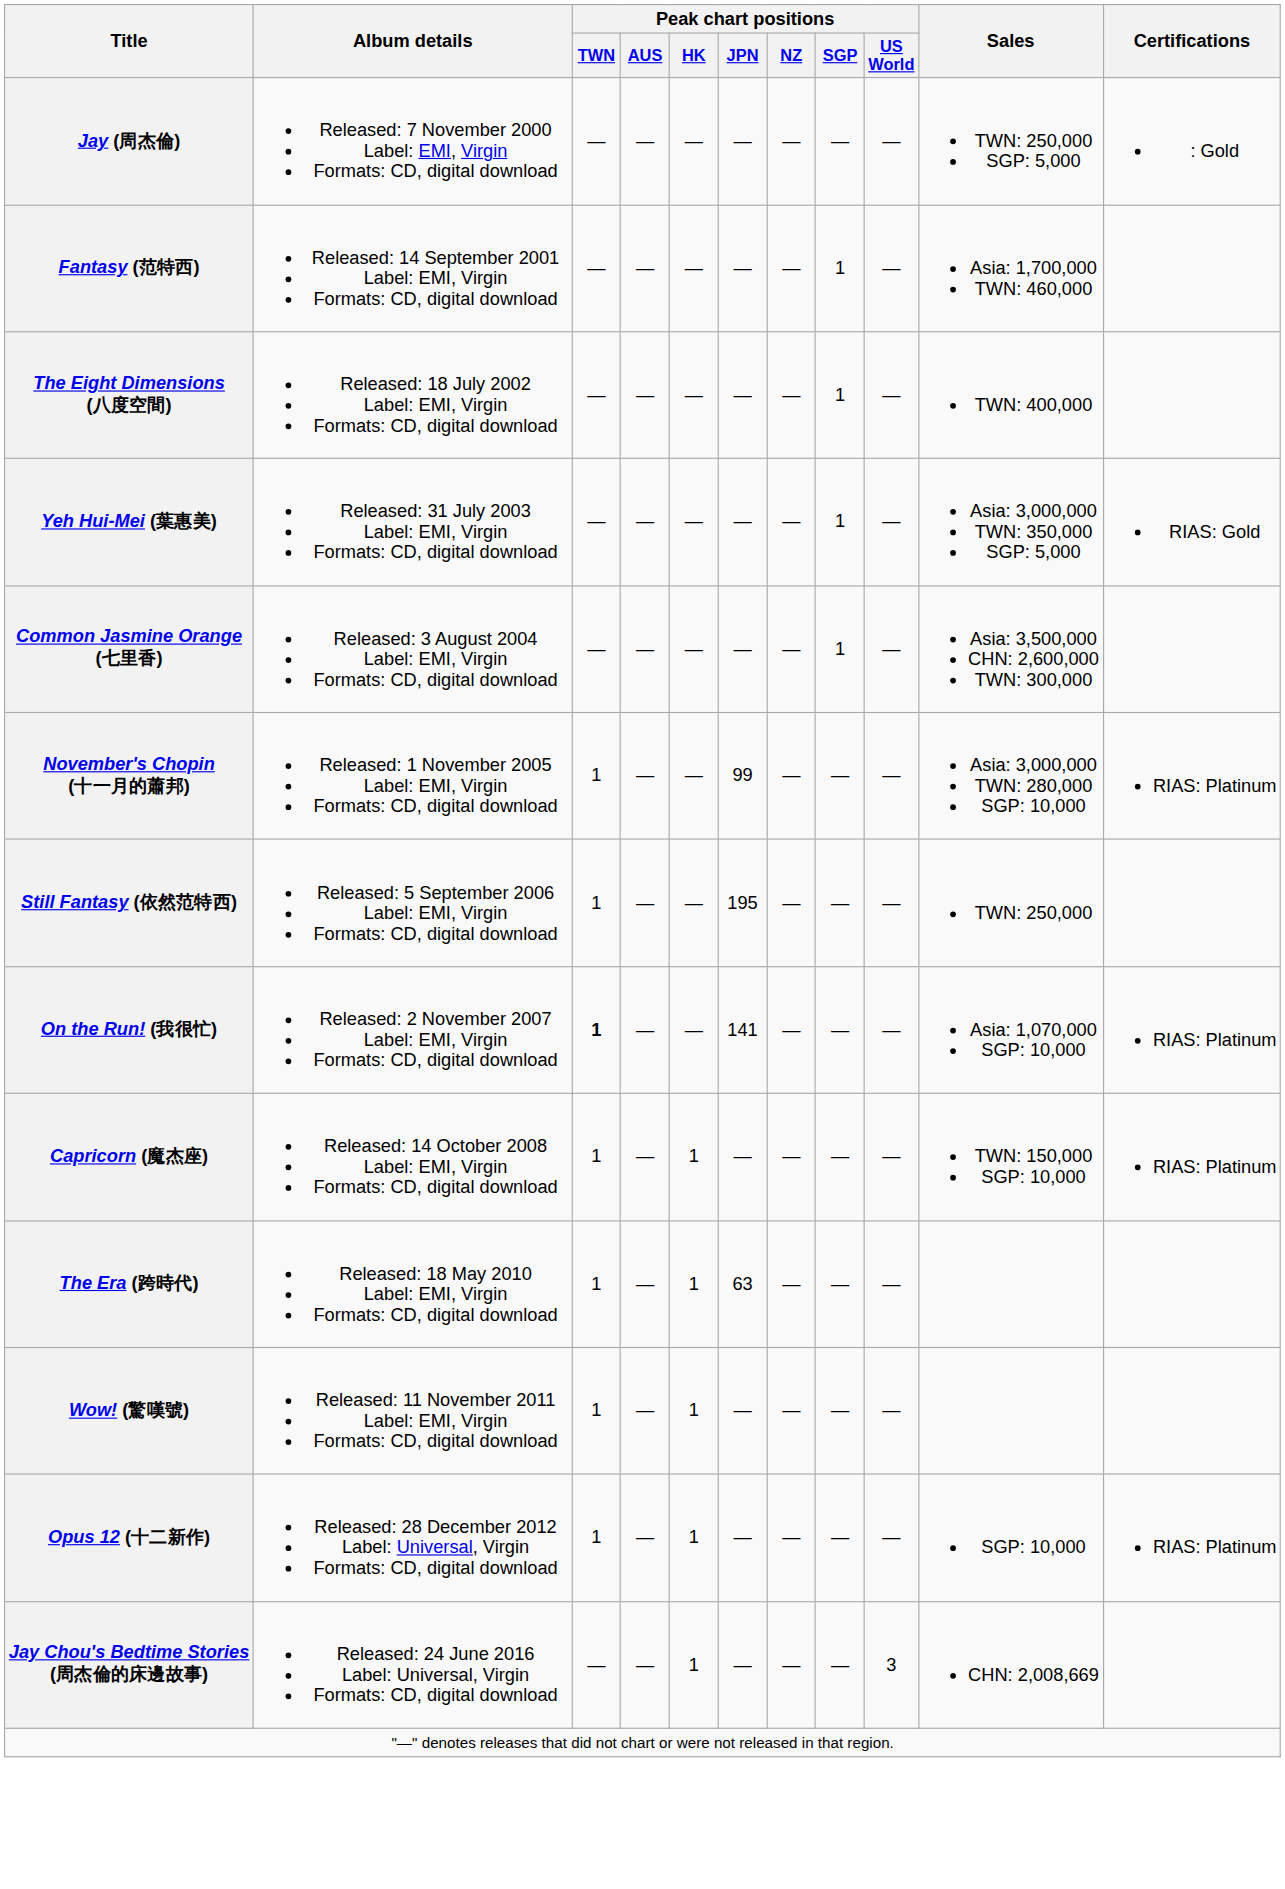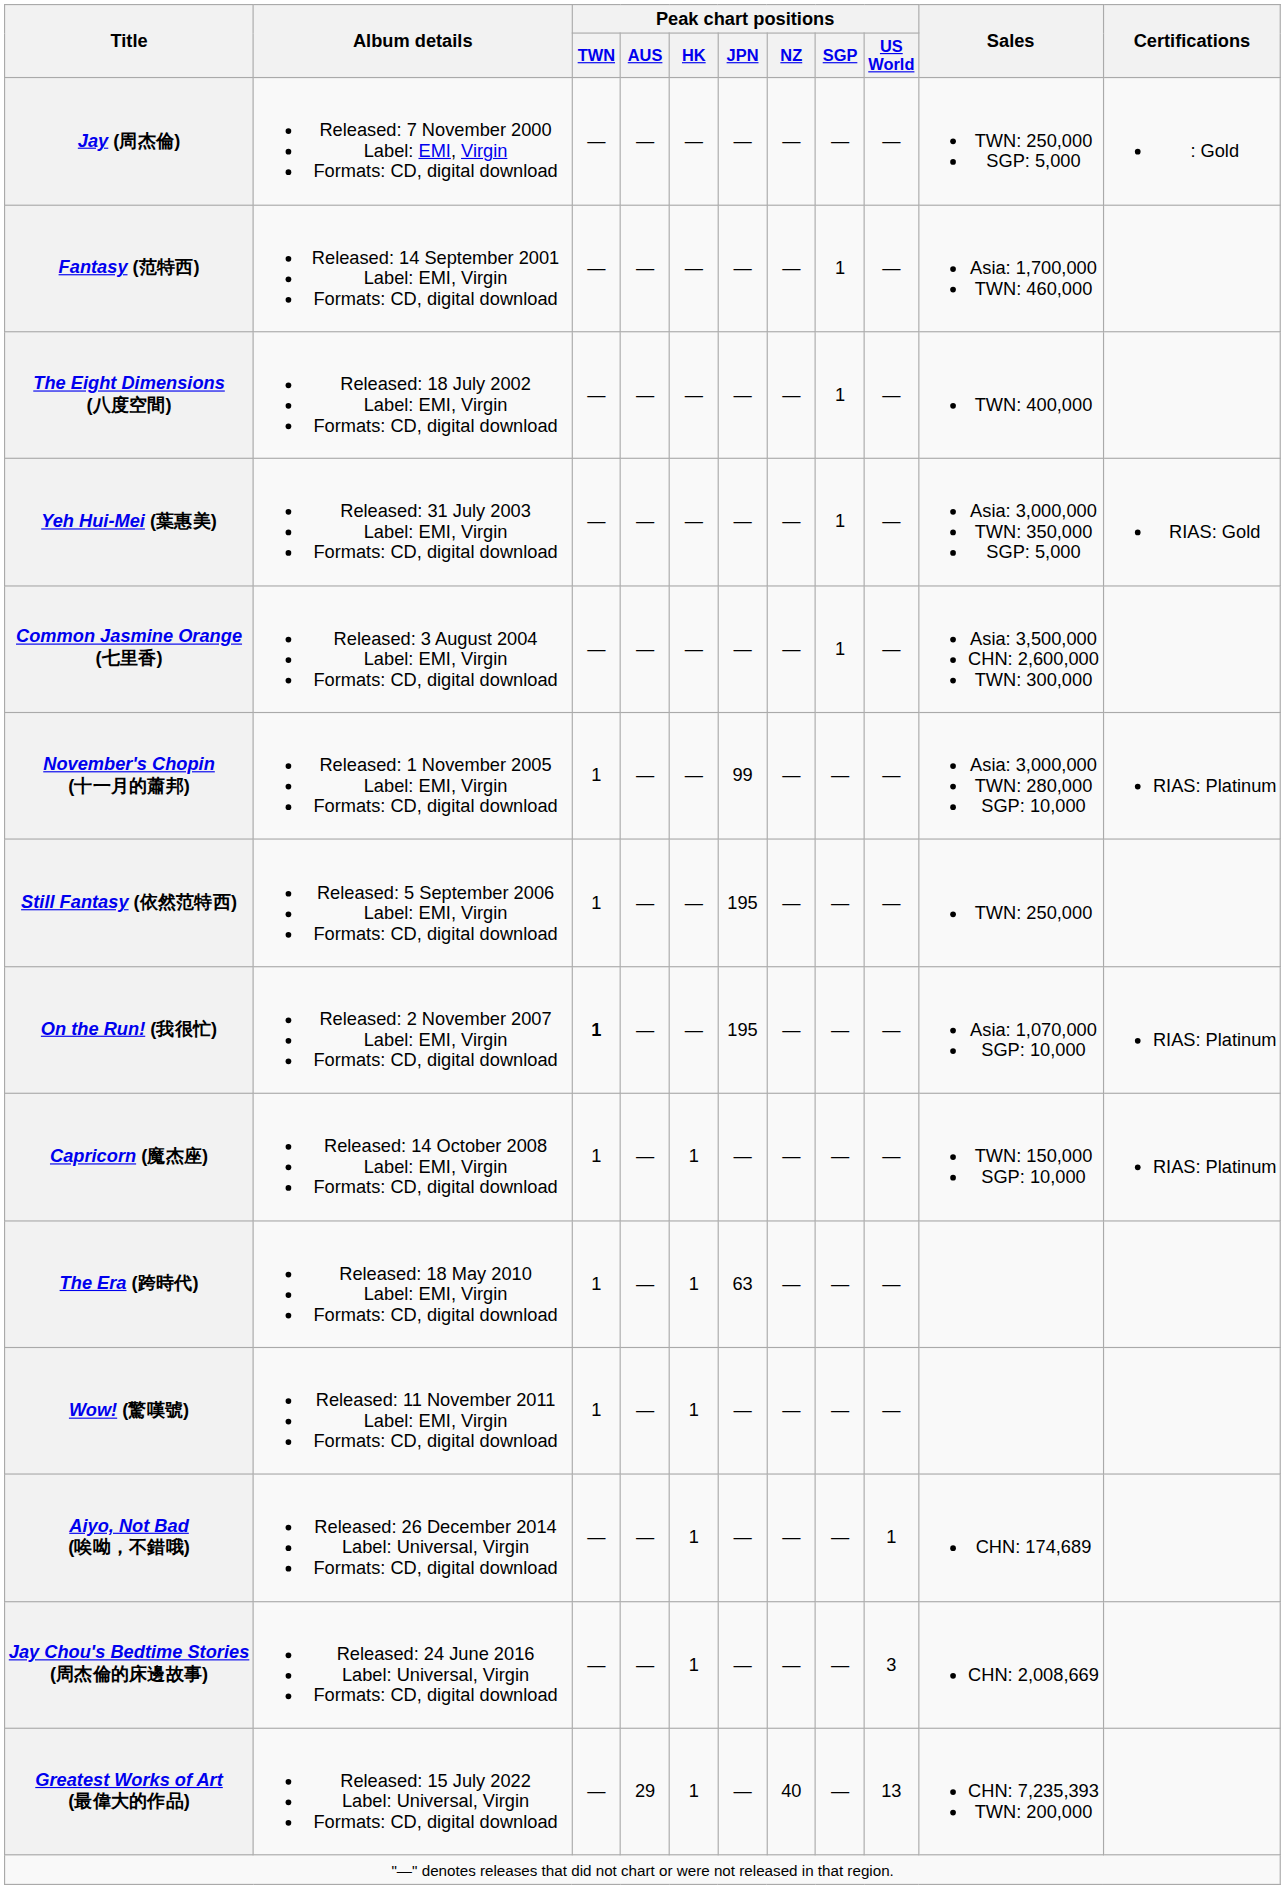On the Run! (我很忙) | Peak chart positions / JPN: 141 -> 195
- row: Opus 12 (十二新作) | Released: 28 December 2012 Label: Universal, Virgin Formats: CD, digital download | 1 | — | 1 | — | — | — | — | SGP: 10,000 | RIAS: Platinum
+ row: Aiyo, Not Bad (唉呦，不錯哦) | Released: 26 December 2014 Label: Universal, Virgin Formats: CD, digital download | — | — | 1 | — | — | — | 1 | CHN: 174,689
+ row: Greatest Works of Art (最偉大的作品) | Released: 15 July 2022 Label: Universal, Virgin Formats: CD, digital download | — | 29 | 1 | — | 40 | — | 13 | CHN: 7,235,393 TWN: 200,000
